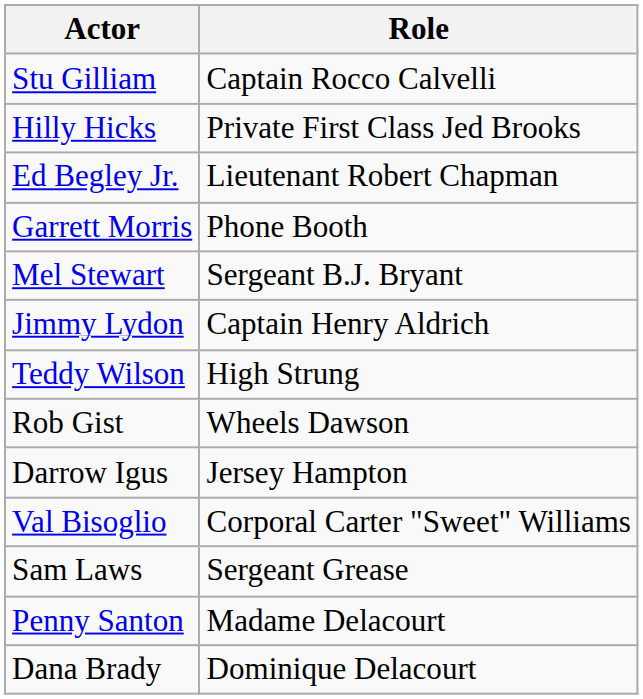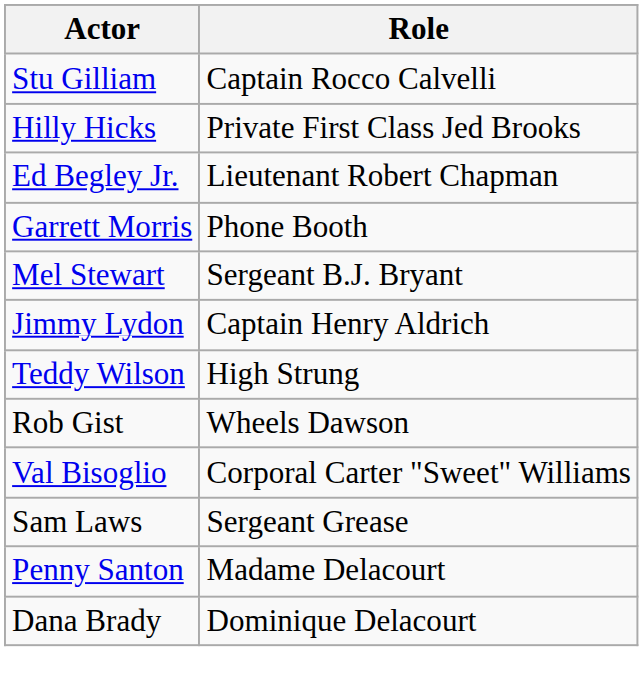- row: Darrow Igus | Jersey Hampton
